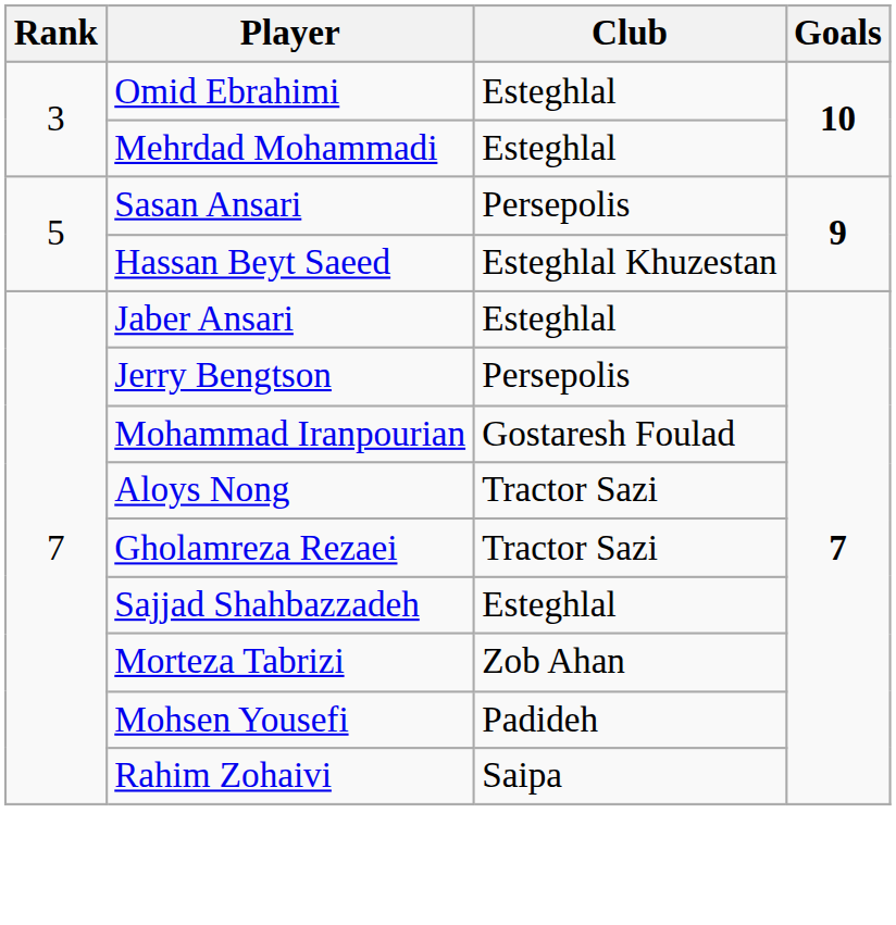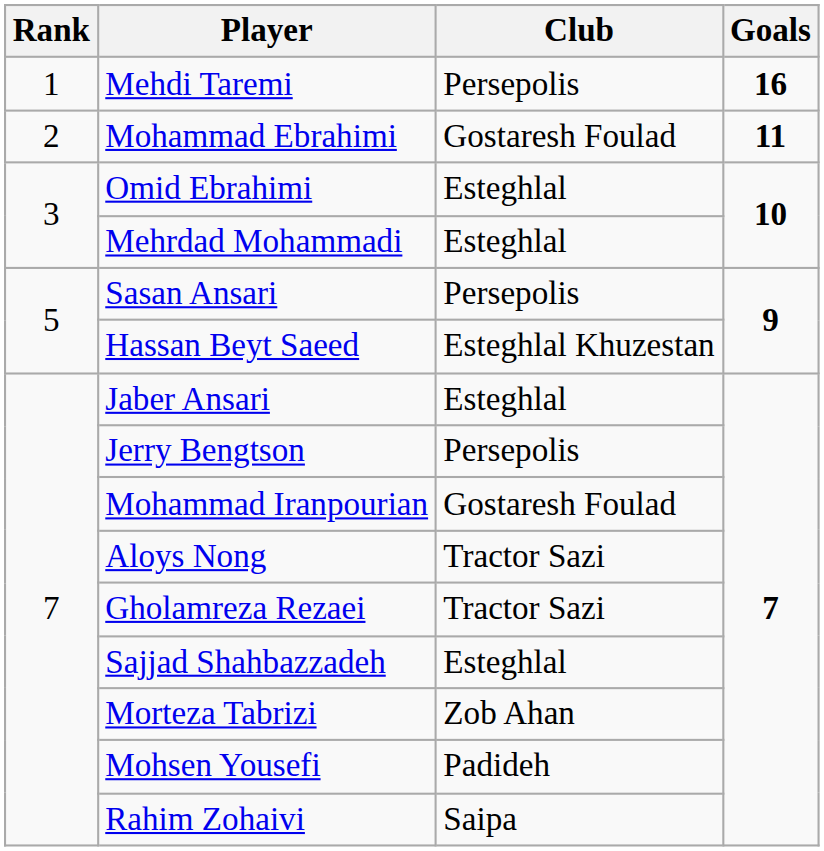+ row: 1 | Mehdi Taremi | Persepolis | 16
+ row: 2 | Mohammad Ebrahimi | Gostaresh Foulad | 11
